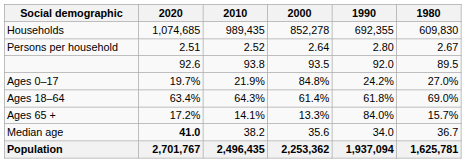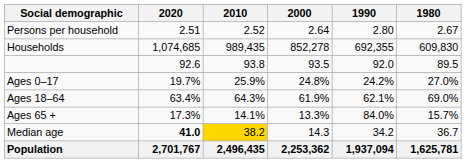rows swapped: Households <-> Persons per household
Ages 0–17 | 2010: 21.9% -> 25.9%
Ages 0–17 | 2000: 84.8% -> 24.8%
Ages 18–64 | 2000: 61.4% -> 61.9%
Ages 18–64 | 1990: 61.8% -> 62.1%
Ages 65 + | 2020: 17.2% -> 17.3%
Median age | 2010: no background -> gold background
Median age | 2000: 35.6 -> 14.3
Median age | 1990: 34.0 -> 34.2
